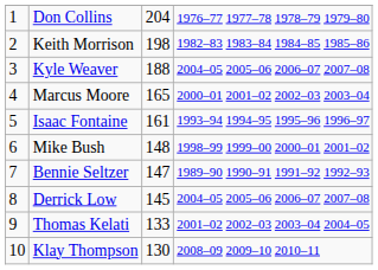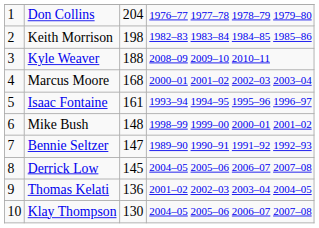Kyle Weaver | column 4: 2004–05 2005–06 2006–07 2007–08 -> 2008–09 2009–10 2010–11
Marcus Moore | column 3: 165 -> 168
Thomas Kelati | column 3: 133 -> 136
Klay Thompson | column 4: 2008–09 2009–10 2010–11 -> 2004–05 2005–06 2006–07 2007–08
